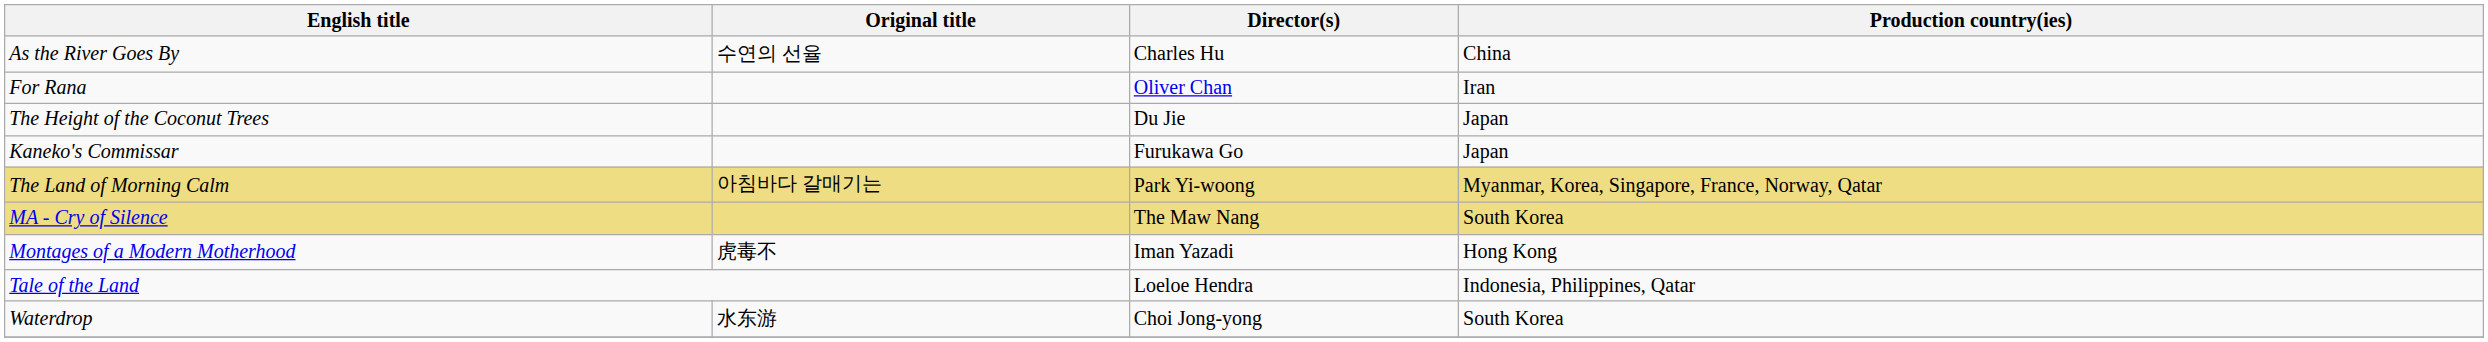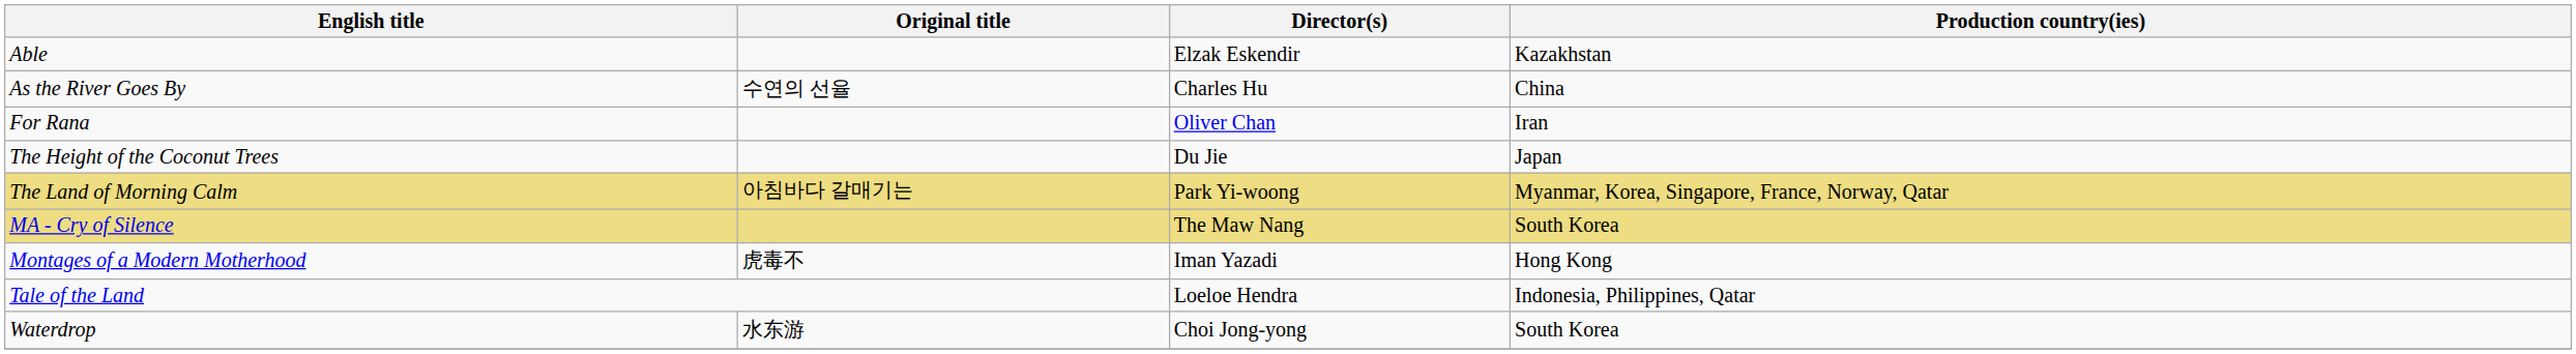+ row: Able | Elzak Eskendir | Kazakhstan
- row: Kaneko's Commissar | Furukawa Go | Japan
